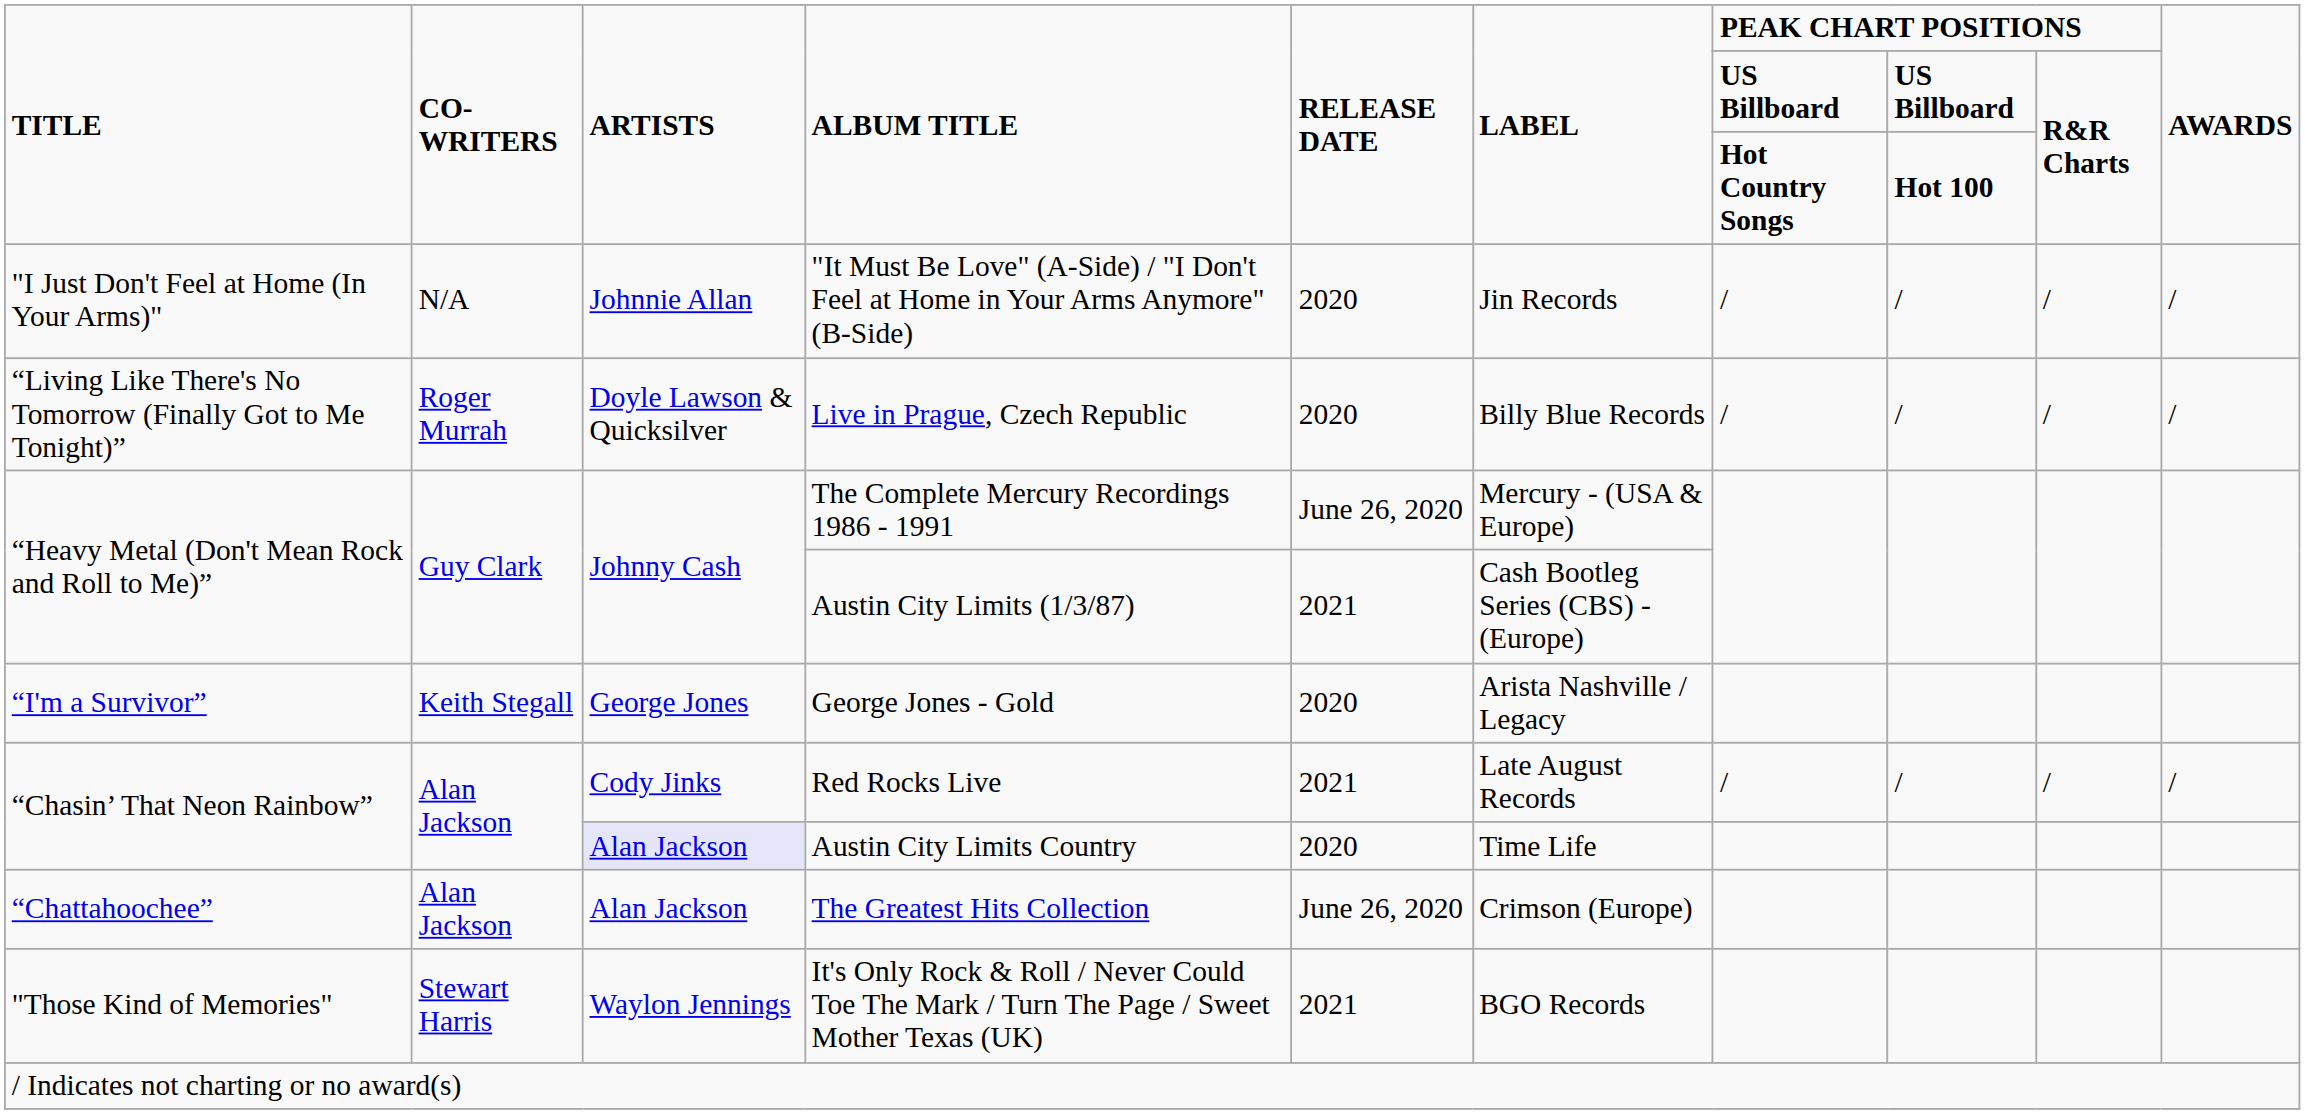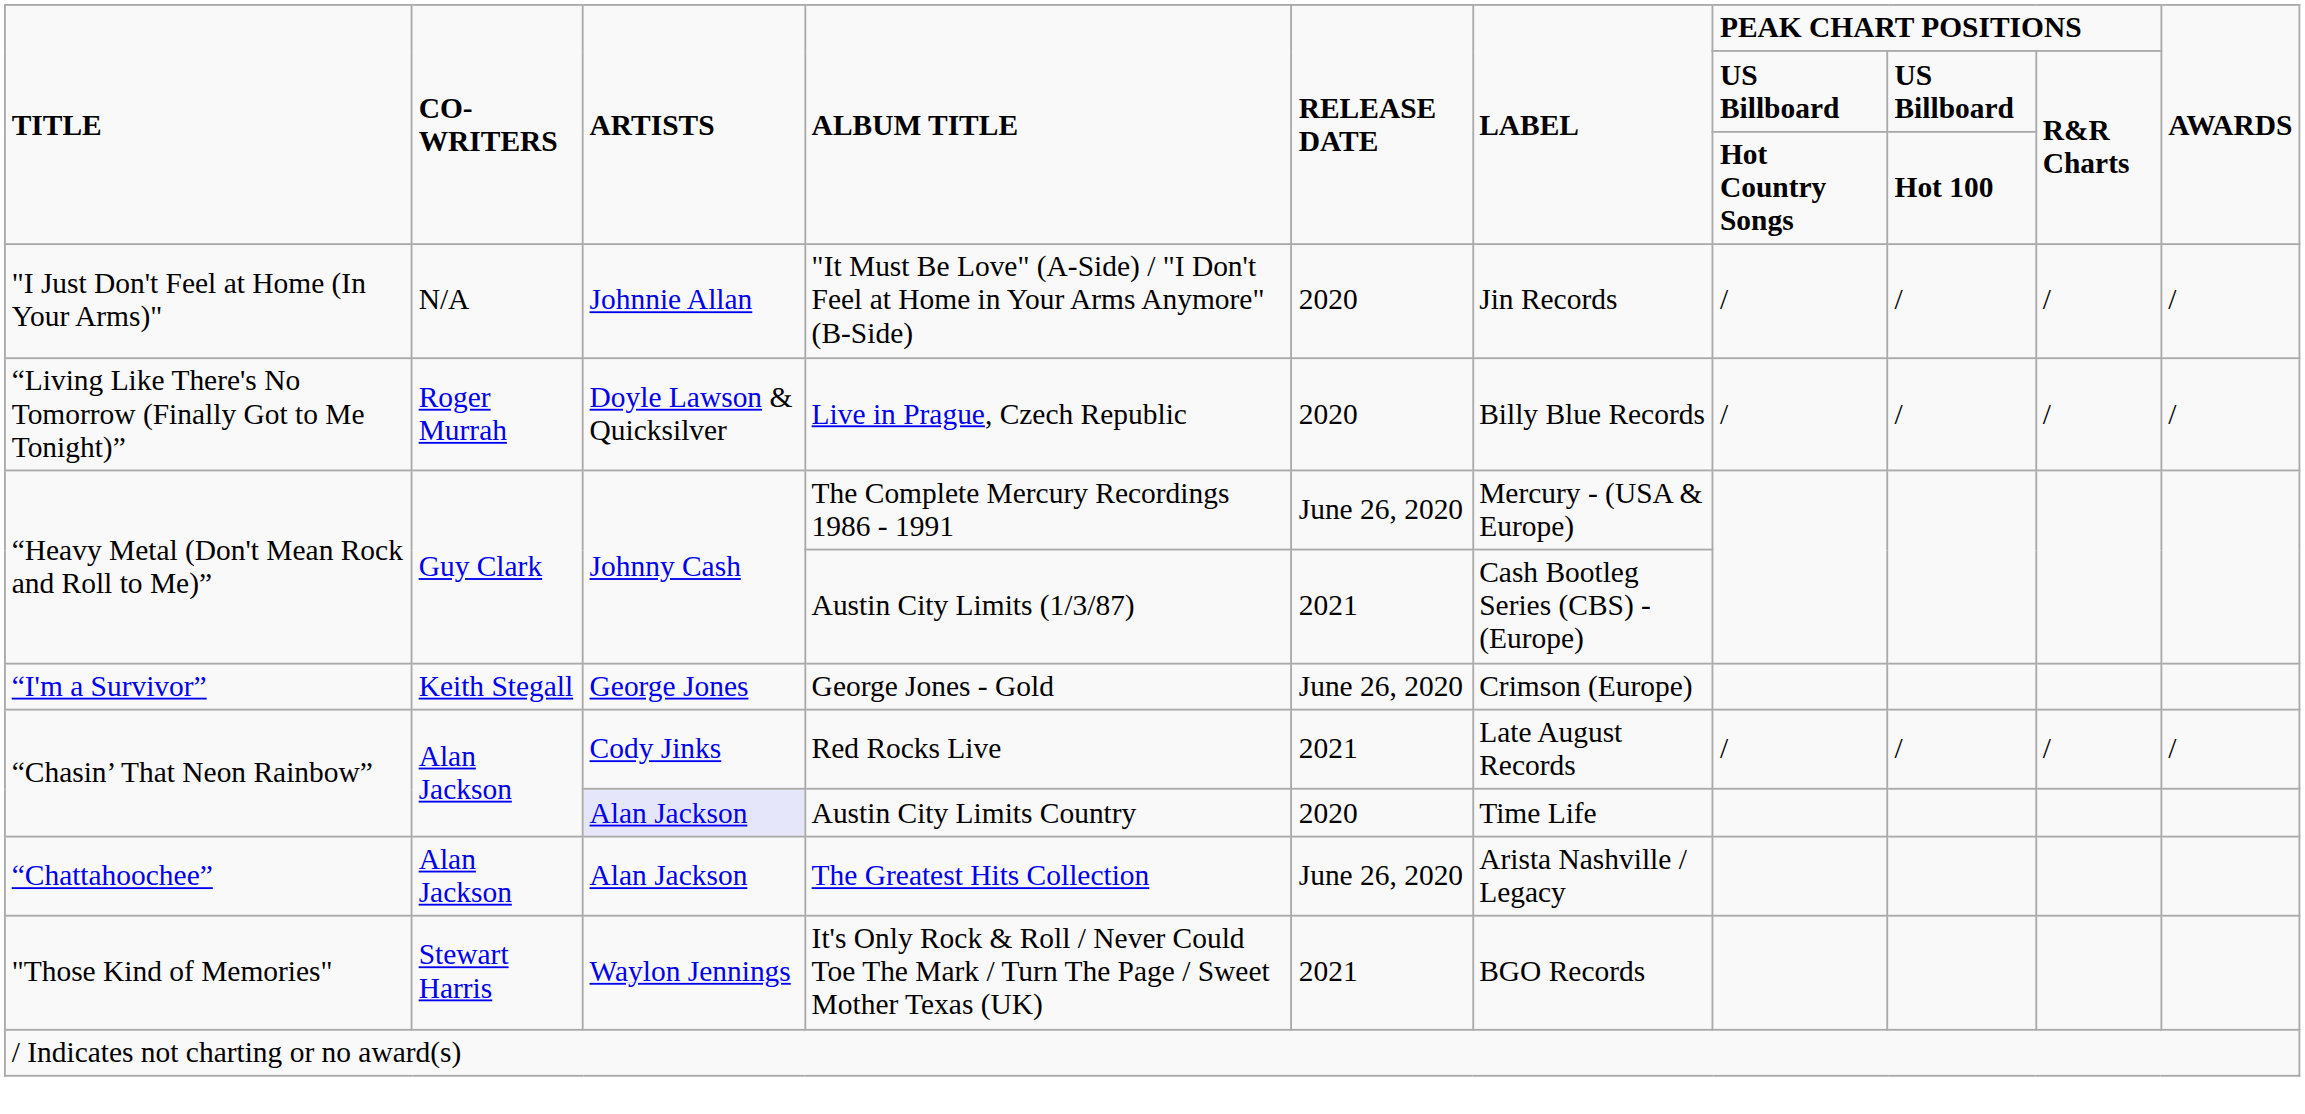George Jones - Gold | RELEASE DATE: 2020 -> June 26, 2020
George Jones - Gold | LABEL: Arista Nashville / Legacy -> Crimson (Europe)
The Greatest Hits Collection | LABEL: Crimson (Europe) -> Arista Nashville / Legacy
